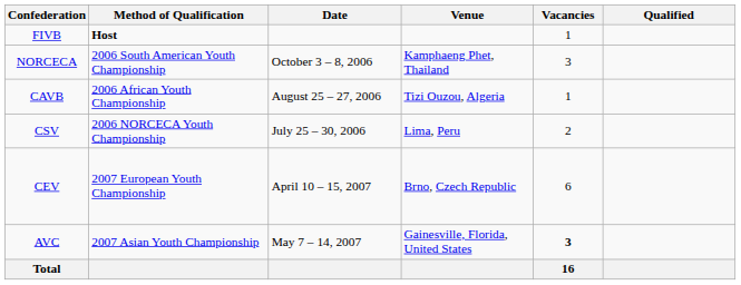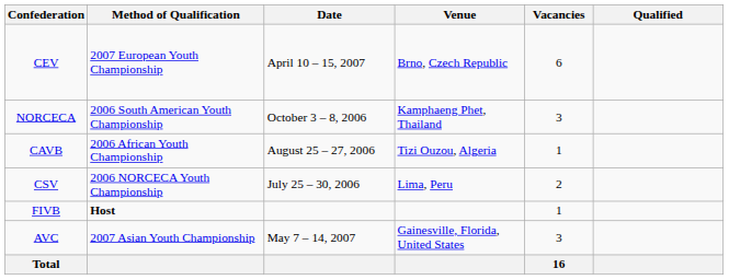rows swapped: FIVB <-> CEV
AVC | Vacancies: bold -> normal
